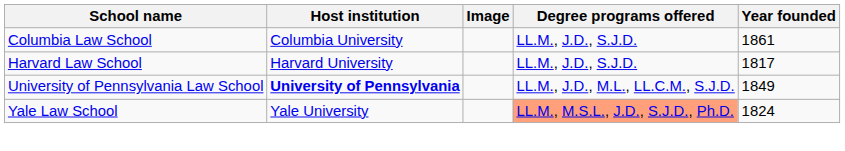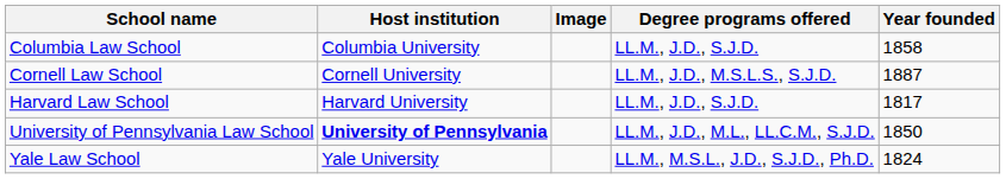Columbia Law School | Year founded: 1861 -> 1858
+ row: Cornell Law School | Cornell University | LL.M., J.D., M.S.L.S., S.J.D. | 1887
University of Pennsylvania Law School | Year founded: 1849 -> 1850
Yale Law School | Degree programs offered: lightsalmon background -> no background
